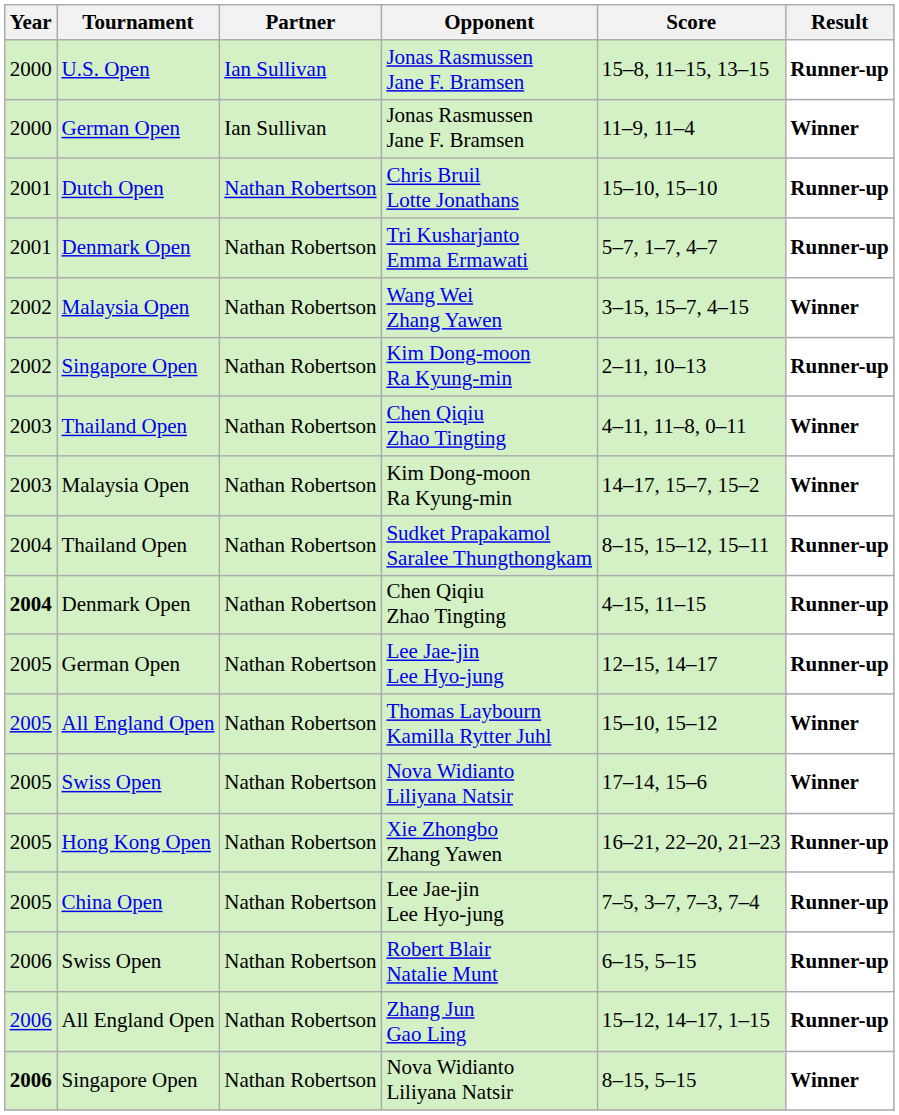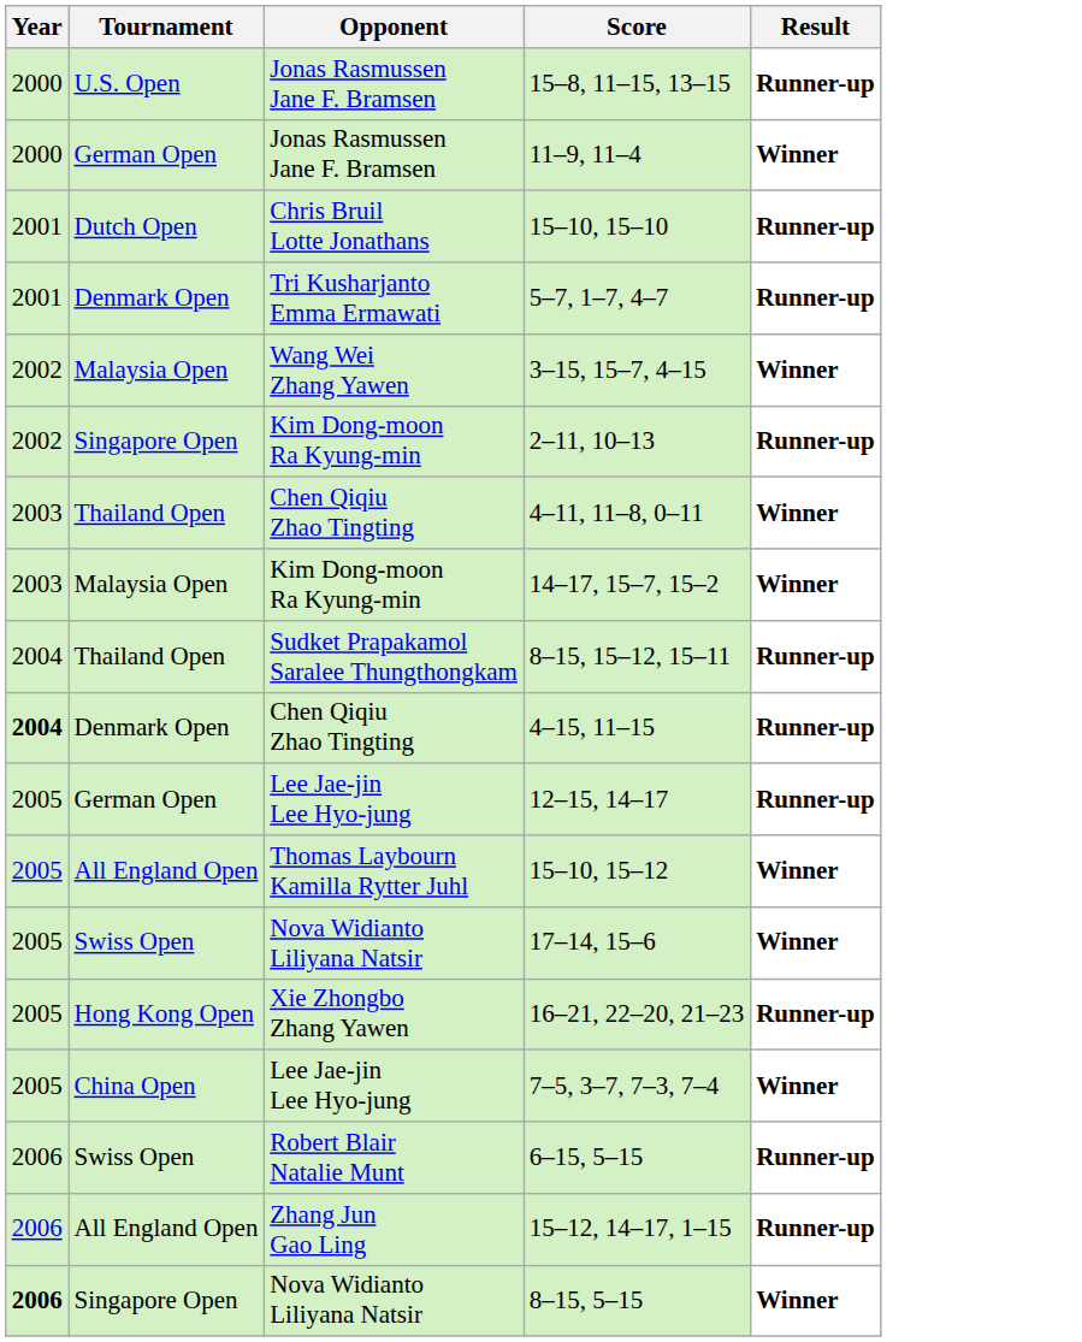- column: Partner | Ian Sullivan | Ian Sullivan | Nathan Robertson | Nathan Robertson | Nathan Robertson | Nathan Robertson | Nathan Robertson | Nathan Robertson | Nathan Robertson | Nathan Robertson | Nathan Robertson | Nathan Robertson | Nathan Robertson | Nathan Robertson | Nathan Robertson | Nathan Robertson | Nathan Robertson | Nathan Robertson
China Open / Lee Jae-jin Lee Hyo-jung | Result: Runner-up -> Winner
